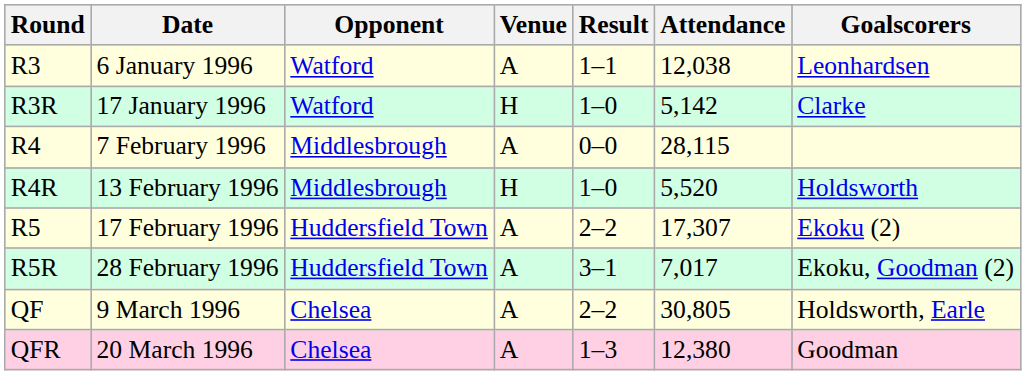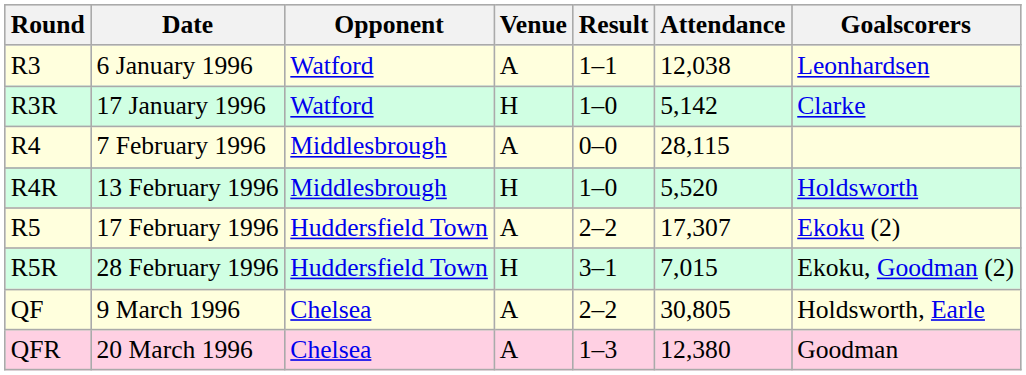R5R | Venue: A -> H
R5R | Attendance: 7,017 -> 7,015
